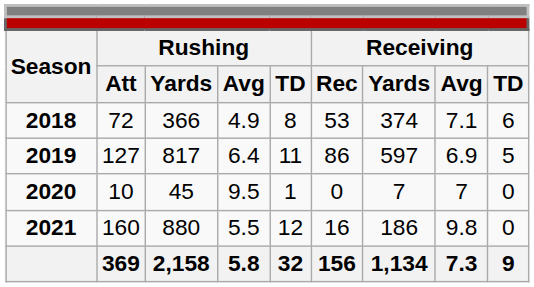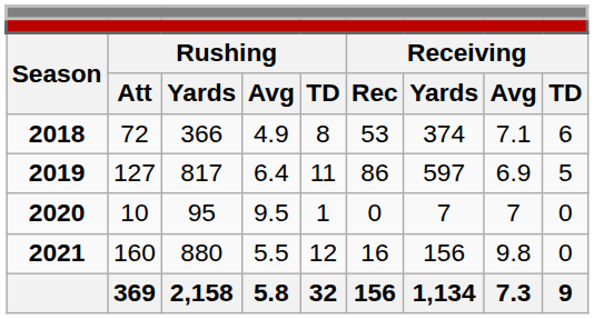2020 | column 3: 45 -> 95
2021 | column 7: 186 -> 156
